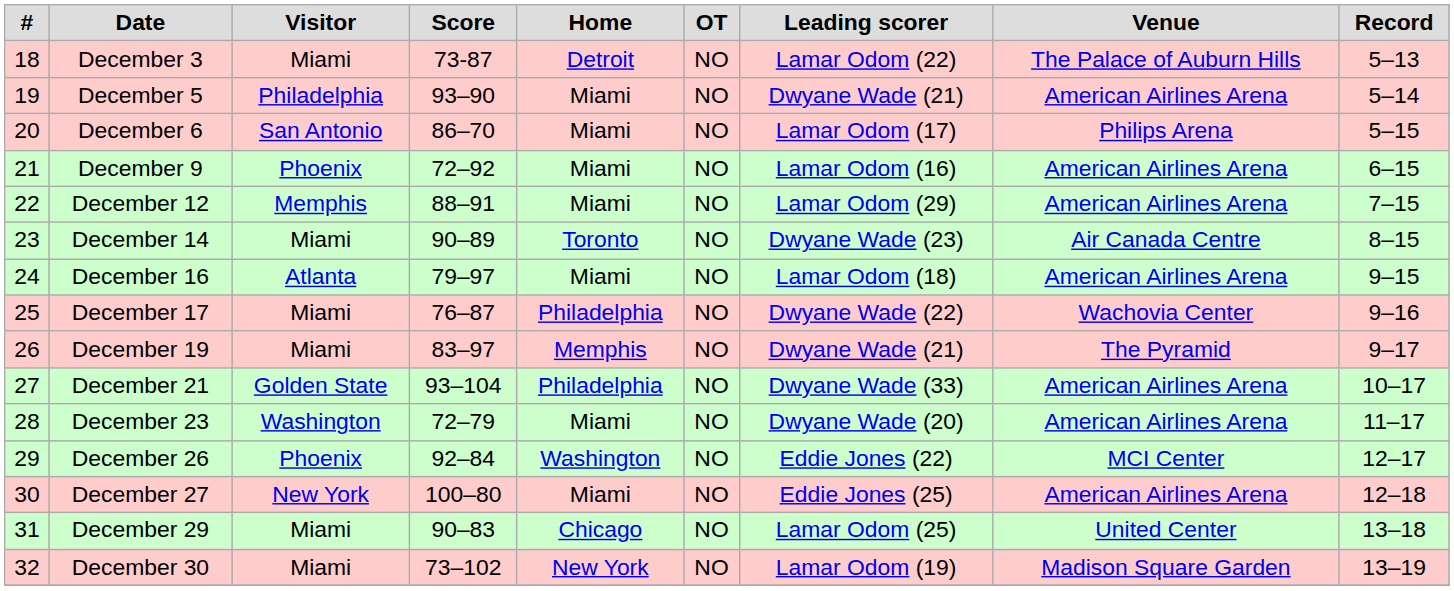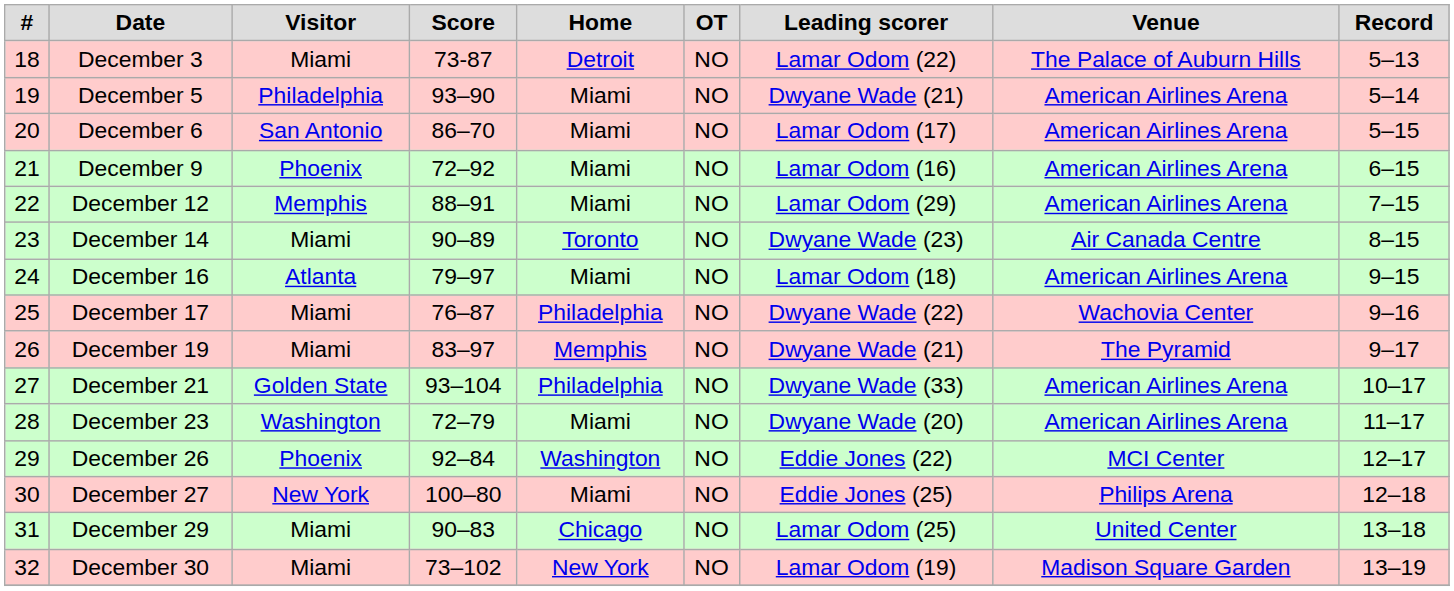December 6 | Venue: Philips Arena -> American Airlines Arena
December 27 | Venue: American Airlines Arena -> Philips Arena
